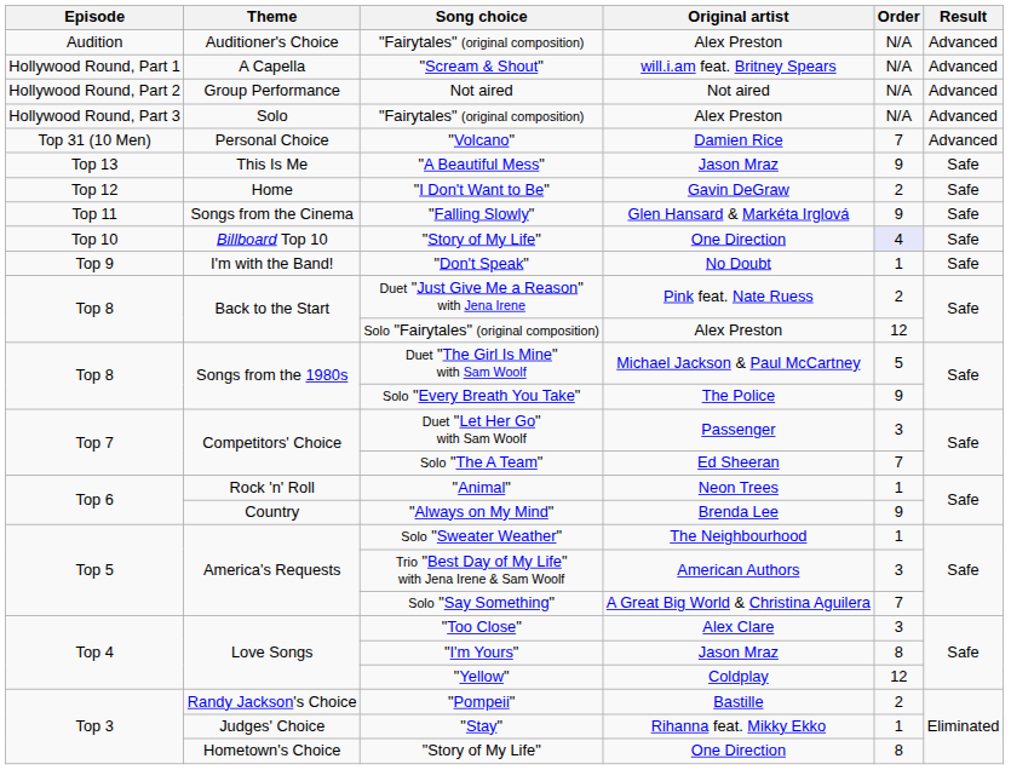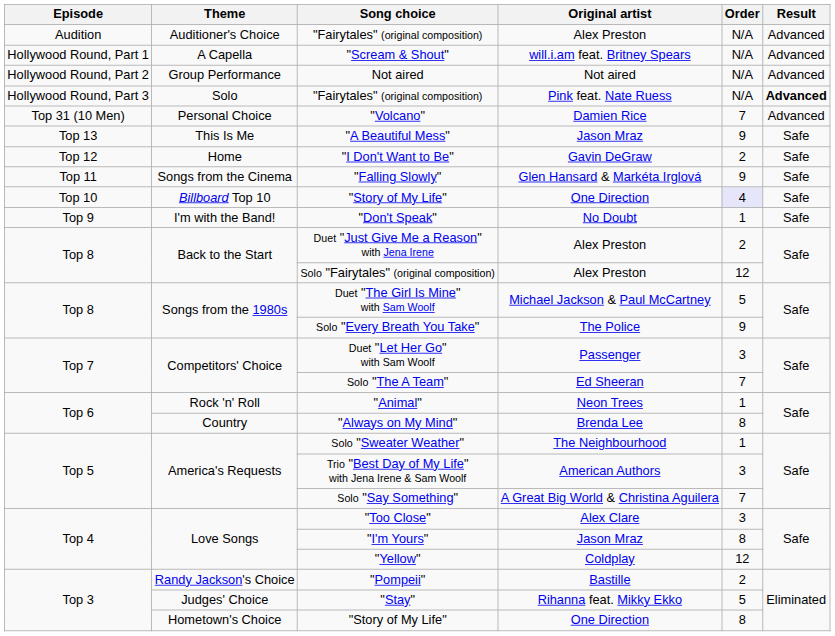Solo / "Fairytales" (original composition) | Original artist: Alex Preston -> Pink feat. Nate Ruess
Solo / "Fairytales" (original composition) | Result: normal -> bold
Duet "Just Give Me a Reason" with Jena Irene | Original artist: Pink feat. Nate Ruess -> Alex Preston
"Always on My Mind" | Order: 9 -> 8
"Stay" | Order: 1 -> 5
